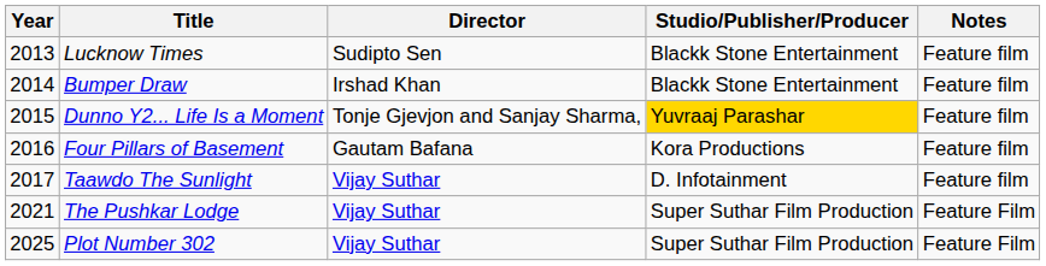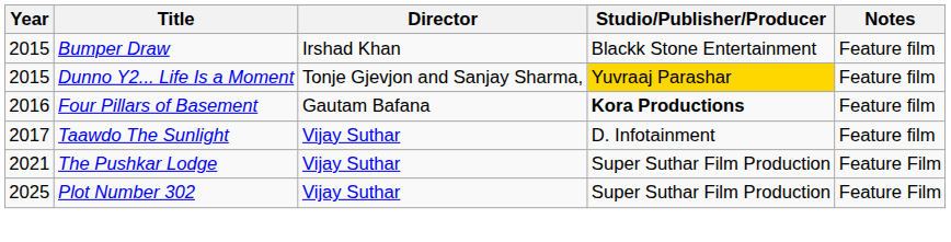- row: 2013 | Lucknow Times | Sudipto Sen | Blackk Stone Entertainment | Feature film
Bumper Draw | Year: 2014 -> 2015
Four Pillars of Basement | Studio/Publisher/Producer: normal -> bold
